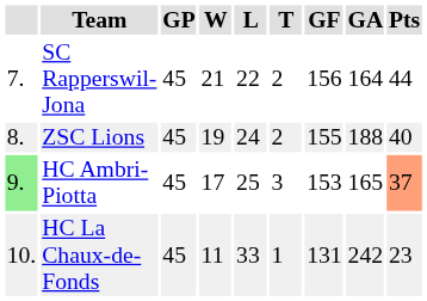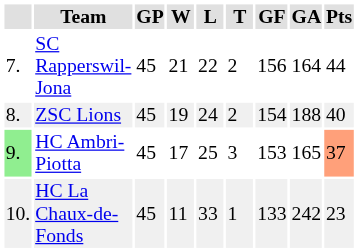ZSC Lions | GF: 155 -> 154
HC La Chaux-de-Fonds | GF: 131 -> 133
